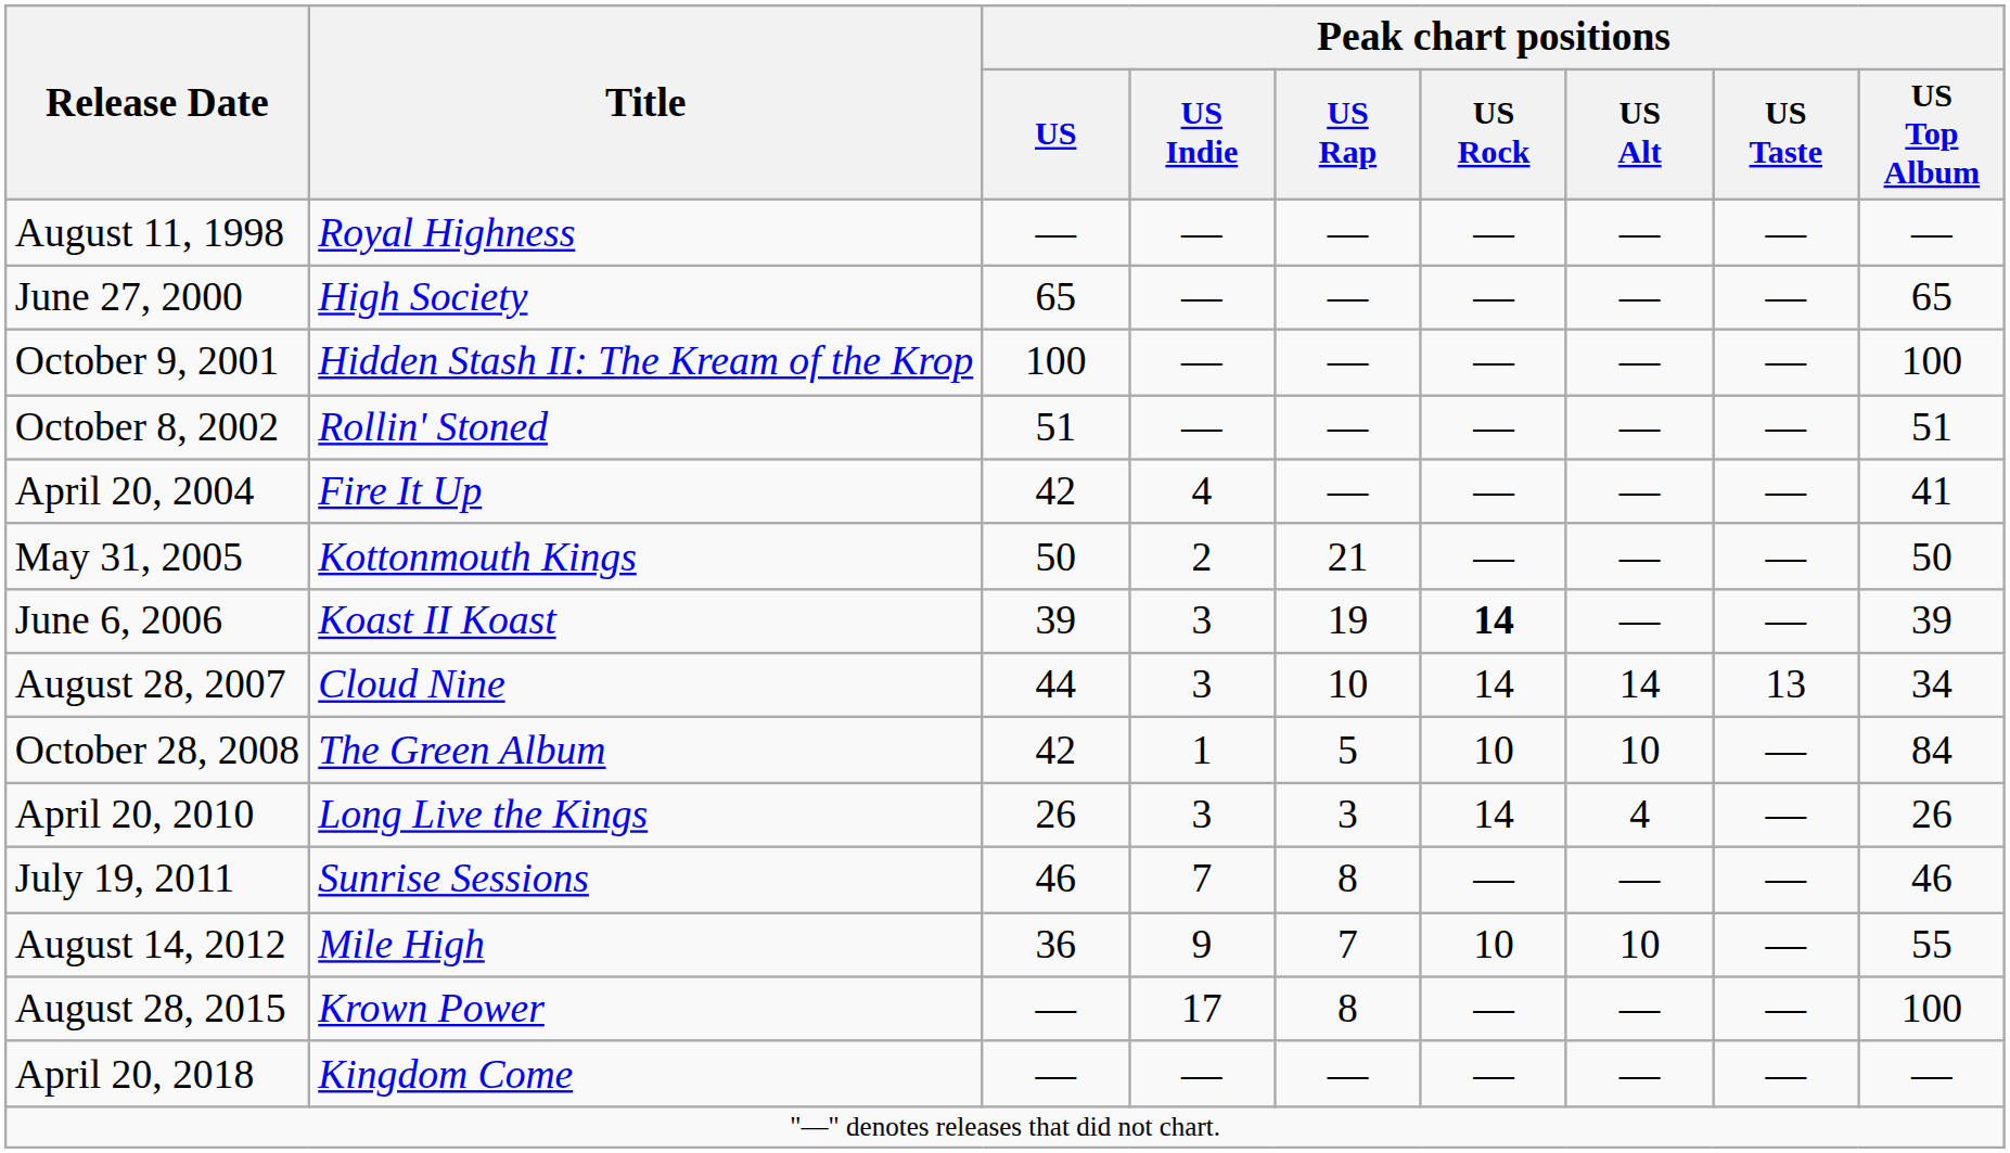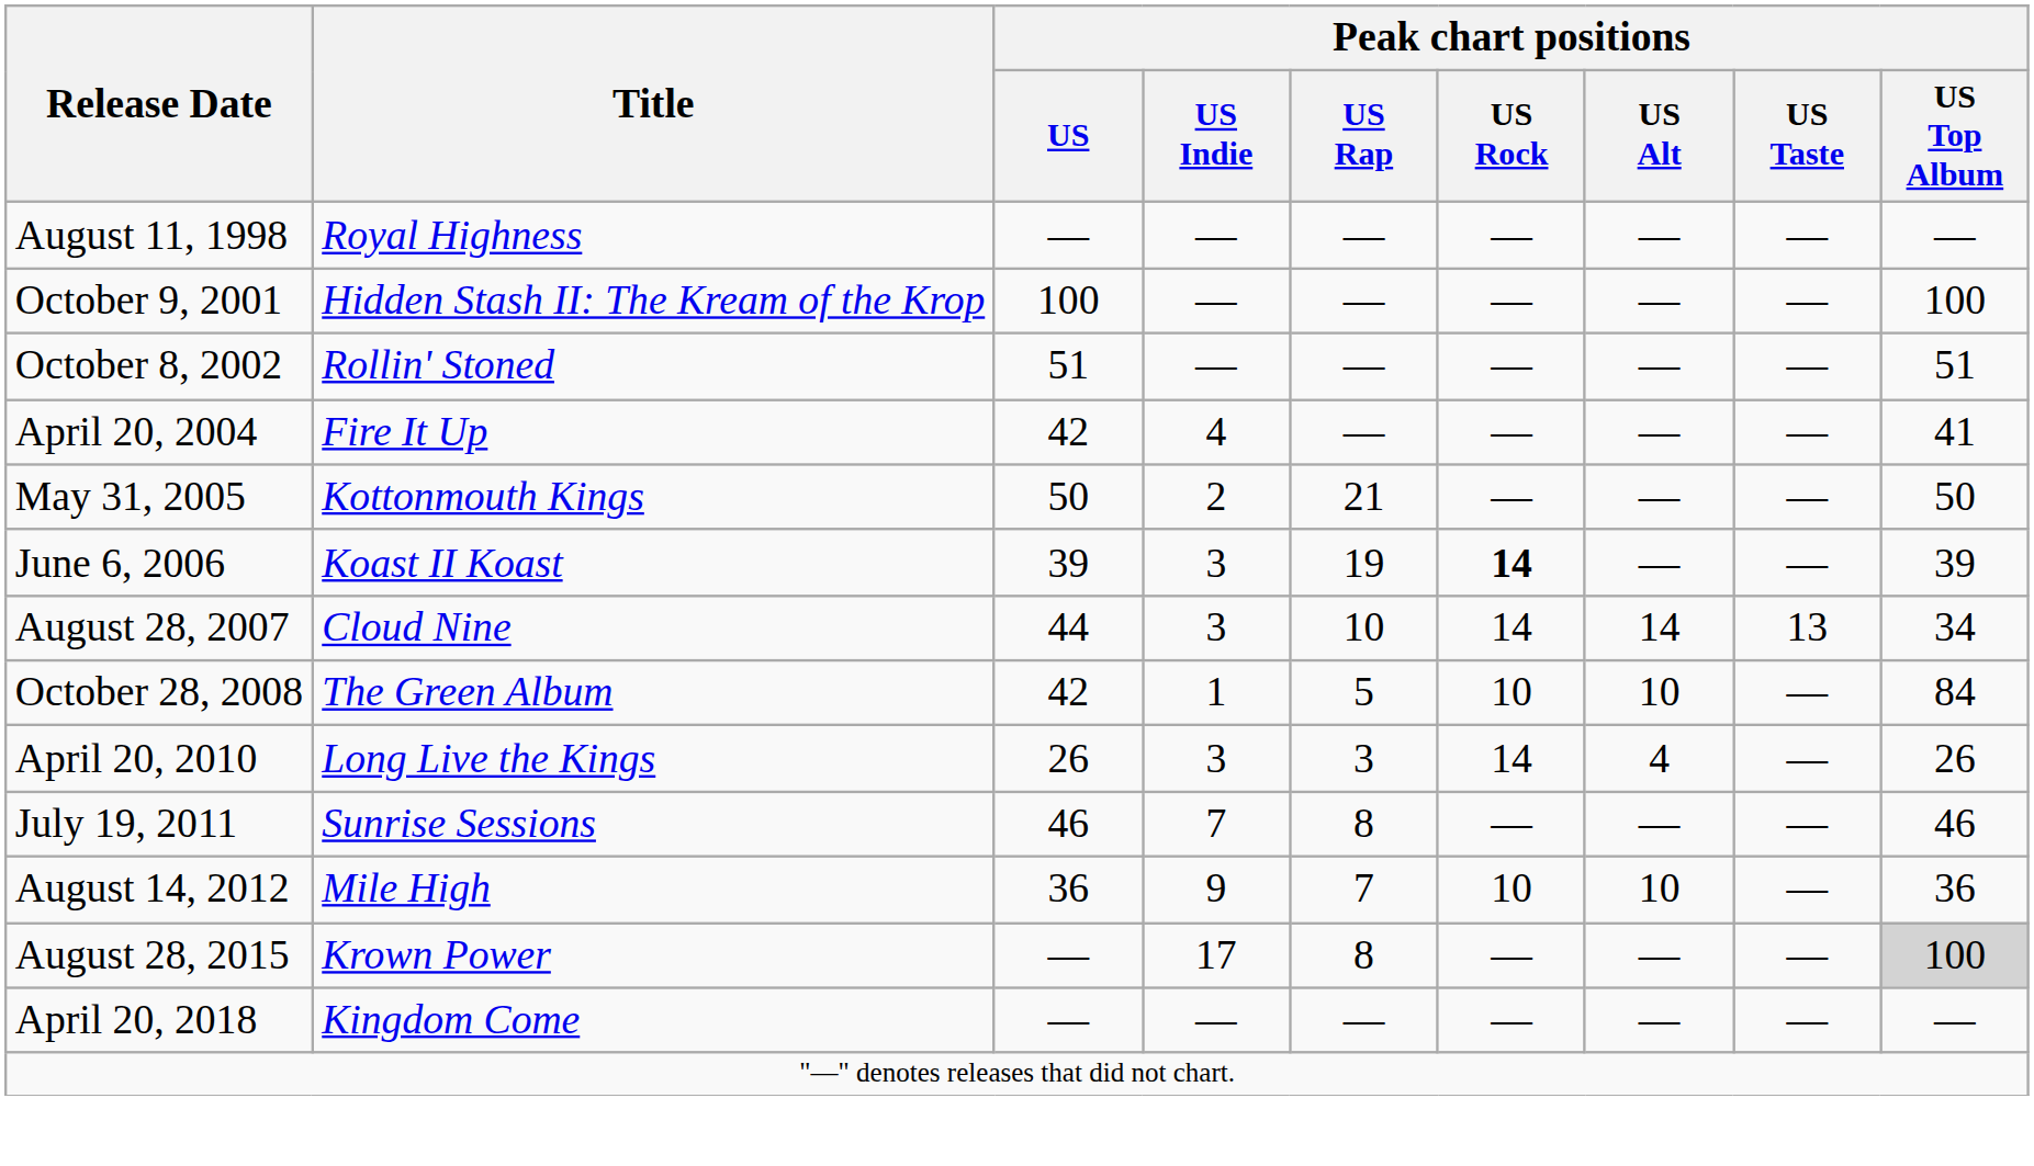- row: June 27, 2000 | High Society | 65 | — | — | — | — | — | 65
August 14, 2012 | Peak chart positions / US Top Album: 55 -> 36
August 28, 2015 | Peak chart positions / US Top Album: no background -> lightgrey background
